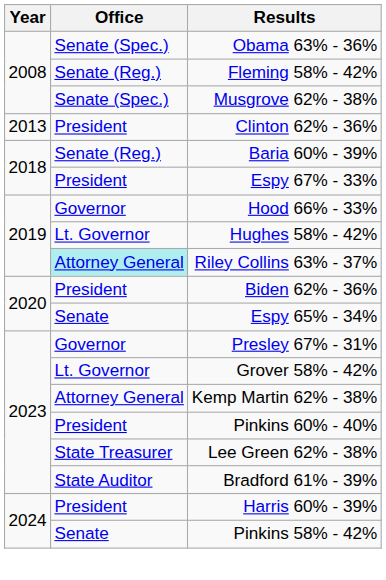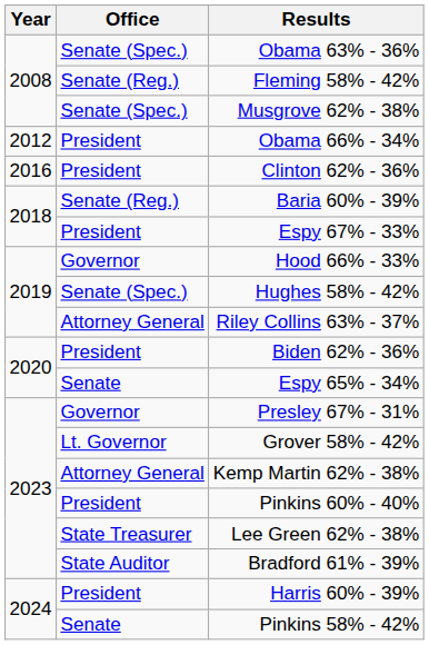+ row: 2012 | President | Obama 66% - 34%
Clinton 62% - 36% | Year: 2013 -> 2016
Hughes 58% - 42% | Office: Lt. Governor -> Senate (Spec.)
Riley Collins 63% - 37% | Office: paleturquoise background -> no background
